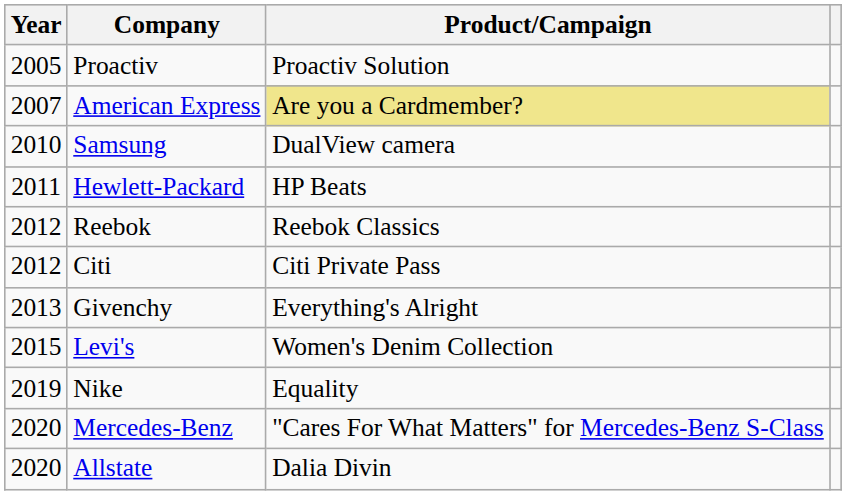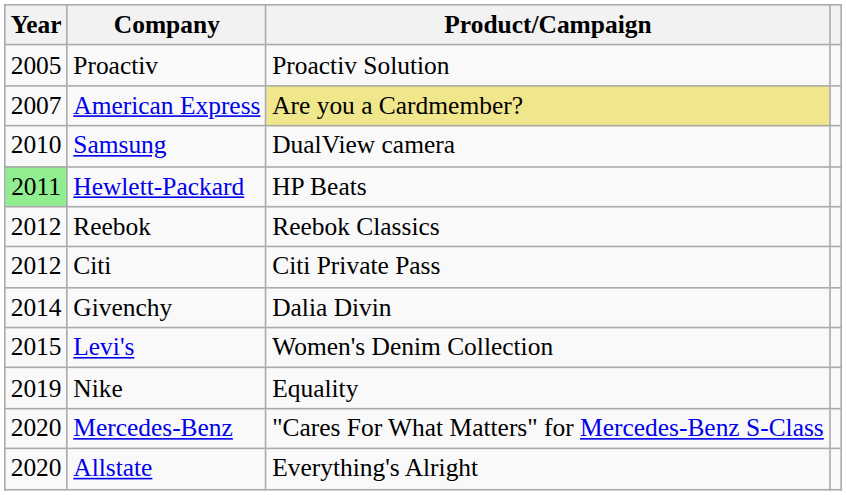Hewlett-Packard | Year: no background -> lightgreen background
Givenchy | Year: 2013 -> 2014
Givenchy | Product/Campaign: Everything's Alright -> Dalia Divin
Allstate | Product/Campaign: Dalia Divin -> Everything's Alright
